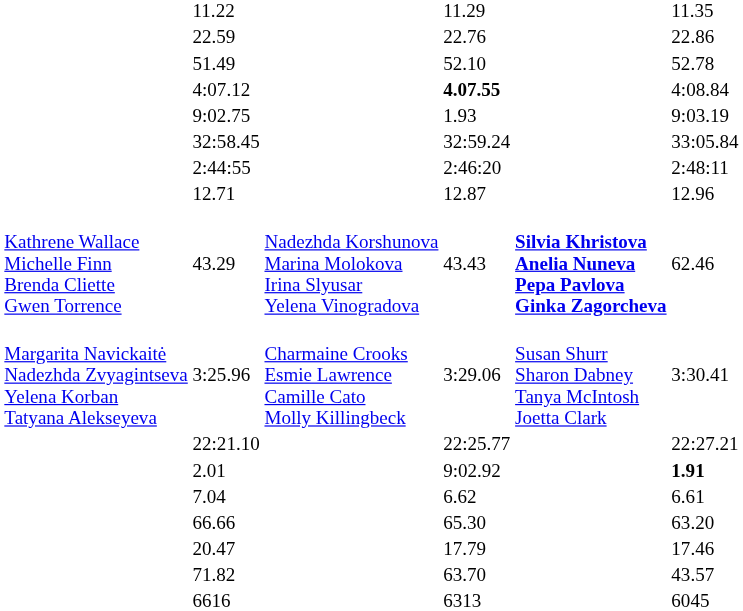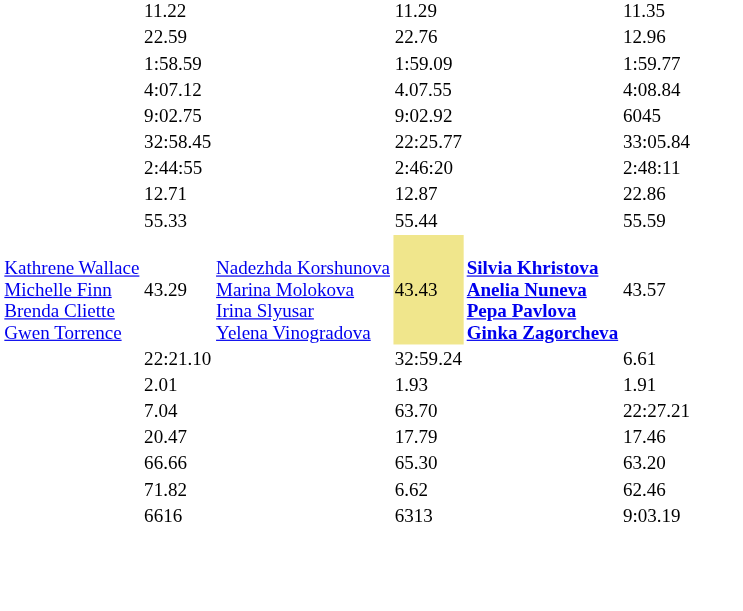22.59 | column 7: 22.86 -> 12.96
- row: 51.49 | 52.10 | 52.78
+ row: 1:58.59 | 1:59.09 | 1:59.77
4:07.12 | column 5: bold -> normal
9:02.75 | column 5: 1.93 -> 9:02.92
9:02.75 | column 7: 9:03.19 -> 6045
32:58.45 | column 5: 32:59.24 -> 22:25.77
12.71 | column 7: 12.96 -> 22.86
+ row: 55.33 | 55.44 | 55.59
43.29 | column 5: no background -> khaki background
43.29 | column 7: 62.46 -> 43.57
- row: Margarita Navickaitė Nadezhda Zvyagintseva Yelena Korban Tatyana Alekseyeva | 3:25.96 | Charmaine Crooks Esmie Lawrence Camille Cato Molly Killingbeck | 3:29.06 | Susan Shurr Sharon Dabney Tanya McIntosh Joetta Clark | 3:30.41
22:21.10 | column 5: 22:25.77 -> 32:59.24
22:21.10 | column 7: 22:27.21 -> 6.61
2.01 | column 5: 9:02.92 -> 1.93
2.01 | column 7: bold -> normal
7.04 | column 5: 6.62 -> 63.70
7.04 | column 7: 6.61 -> 22:27.21
rows swapped: 20.47 <-> 66.66
71.82 | column 5: 63.70 -> 6.62
71.82 | column 7: 43.57 -> 62.46
6616 | column 7: 6045 -> 9:03.19
